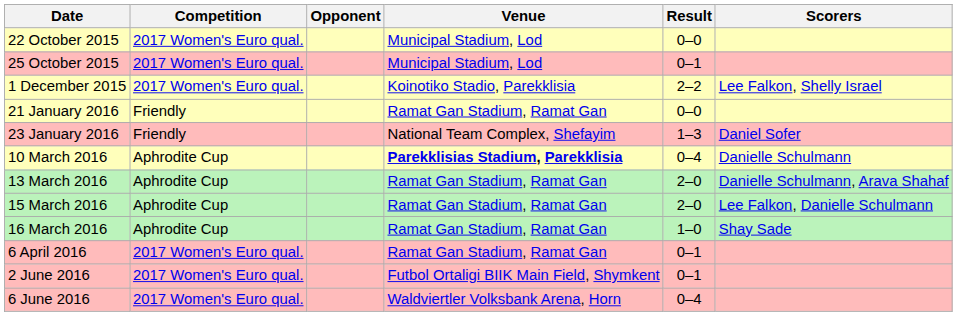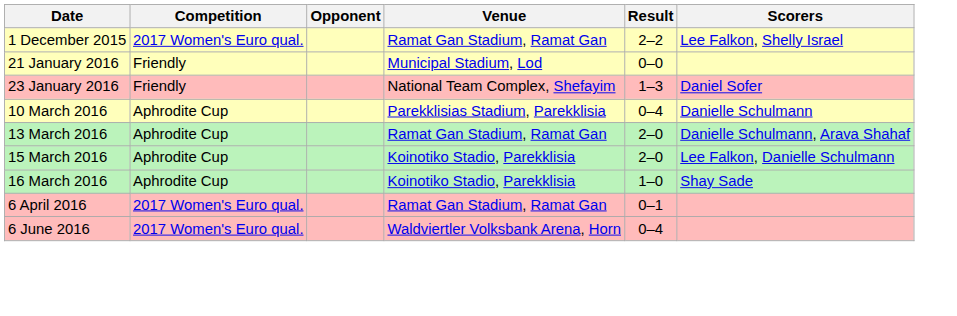- row: 22 October 2015 | 2017 Women's Euro qual. | Municipal Stadium, Lod | 0–0
- row: 25 October 2015 | 2017 Women's Euro qual. | Municipal Stadium, Lod | 0–1
1 December 2015 | Venue: Koinotiko Stadio, Parekklisia -> Ramat Gan Stadium, Ramat Gan
21 January 2016 | Venue: Ramat Gan Stadium, Ramat Gan -> Municipal Stadium, Lod
10 March 2016 | Venue: bold -> normal
15 March 2016 | Venue: Ramat Gan Stadium, Ramat Gan -> Koinotiko Stadio, Parekklisia
16 March 2016 | Venue: Ramat Gan Stadium, Ramat Gan -> Koinotiko Stadio, Parekklisia
- row: 2 June 2016 | 2017 Women's Euro qual. | Futbol Ortaligi BIIK Main Field, Shymkent | 0–1
